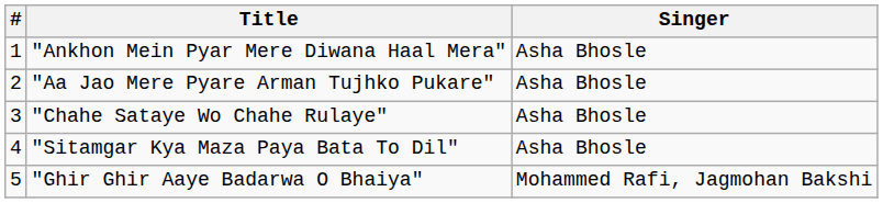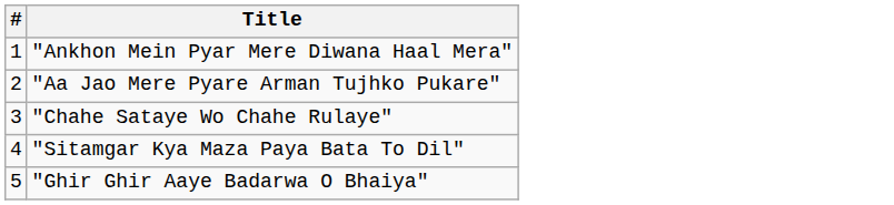- column: Singer | Asha Bhosle | Asha Bhosle | Asha Bhosle | Asha Bhosle | Mohammed Rafi, Jagmohan Bakshi
